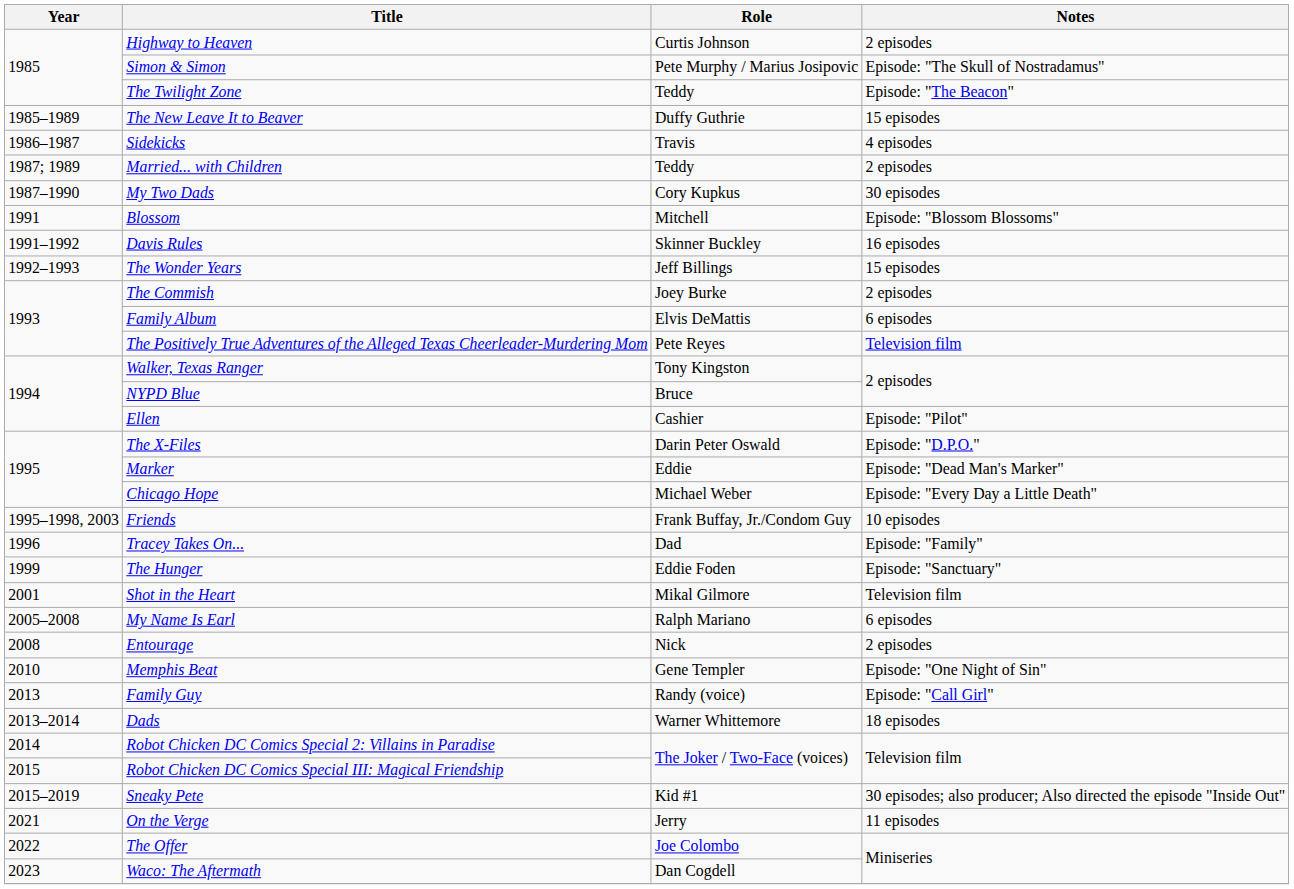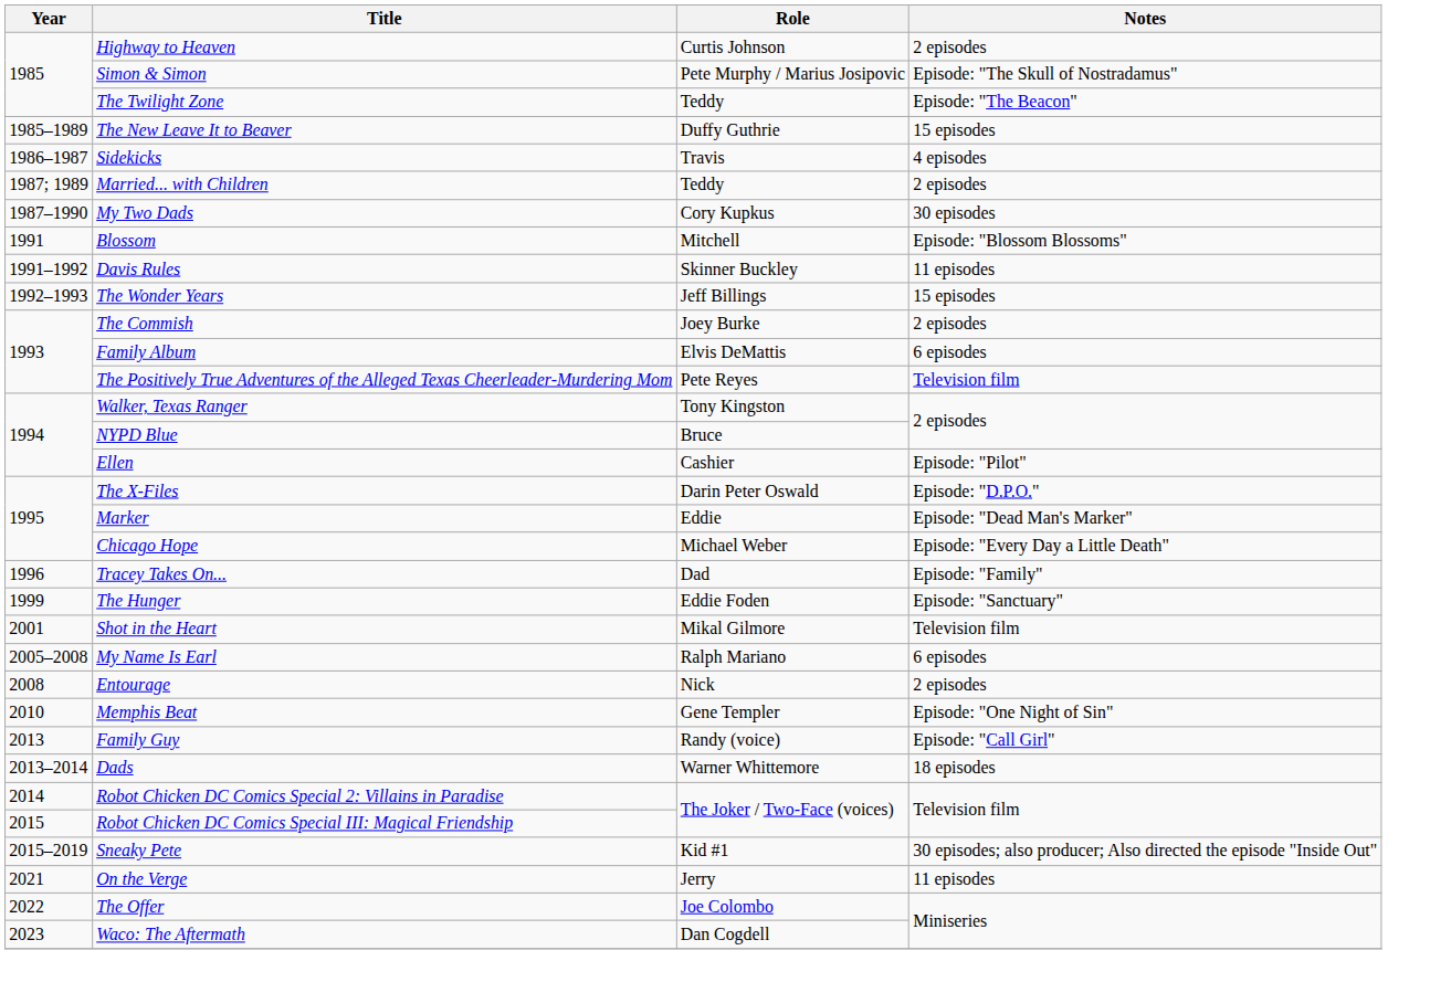Davis Rules | Notes: 16 episodes -> 11 episodes
- row: 1995–1998, 2003 | Friends | Frank Buffay, Jr./Condom Guy | 10 episodes
